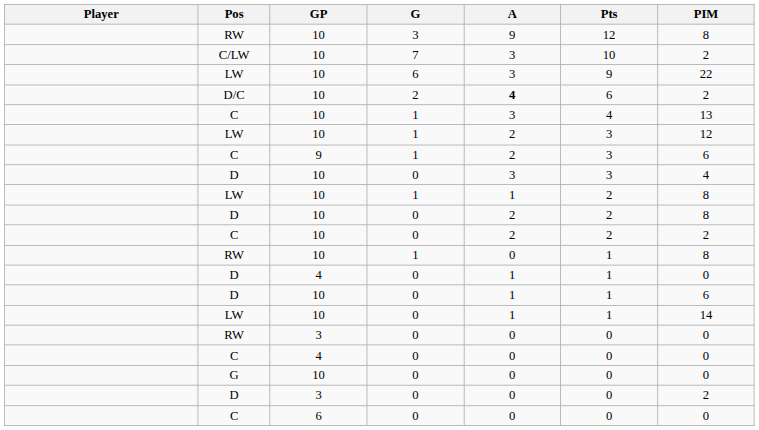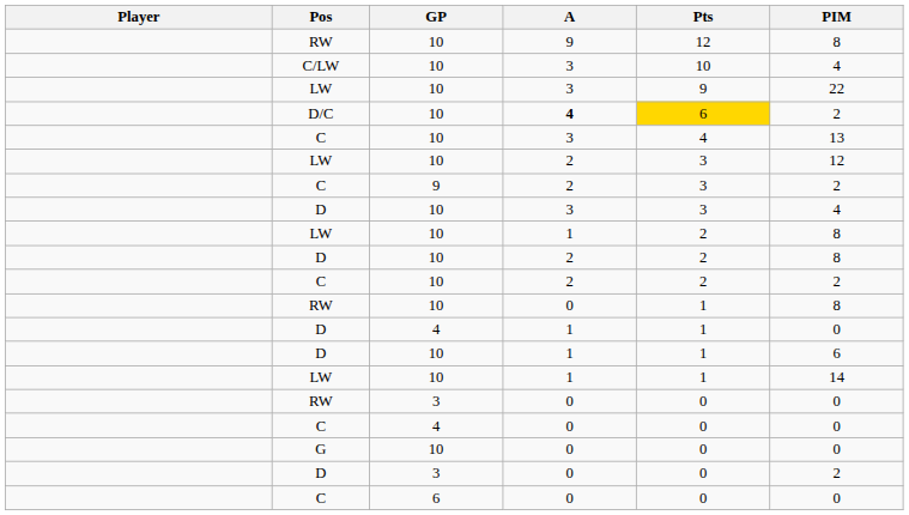- column: G | 3 | 7 | 6 | 2 | 1 | 1 | 1 | 0 | 1 | 0 | 0 | 1 | 0 | 0 | 0 | 0 | 0 | 0 | 0 | 0
C/LW | PIM: 2 -> 4
D/C | Pts: no background -> gold background
C / 9 | PIM: 6 -> 2
